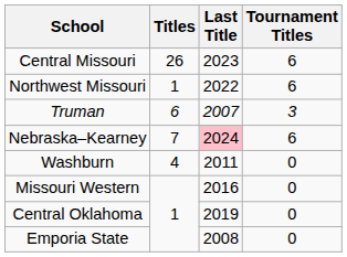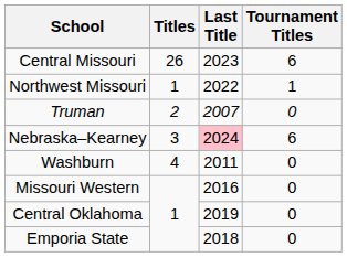Northwest Missouri | Tournament Titles: 6 -> 1
Truman | Titles: 6 -> 2
Truman | Tournament Titles: 3 -> 0
Nebraska–Kearney | Titles: 7 -> 3
Emporia State | Last Title: 2008 -> 2018
